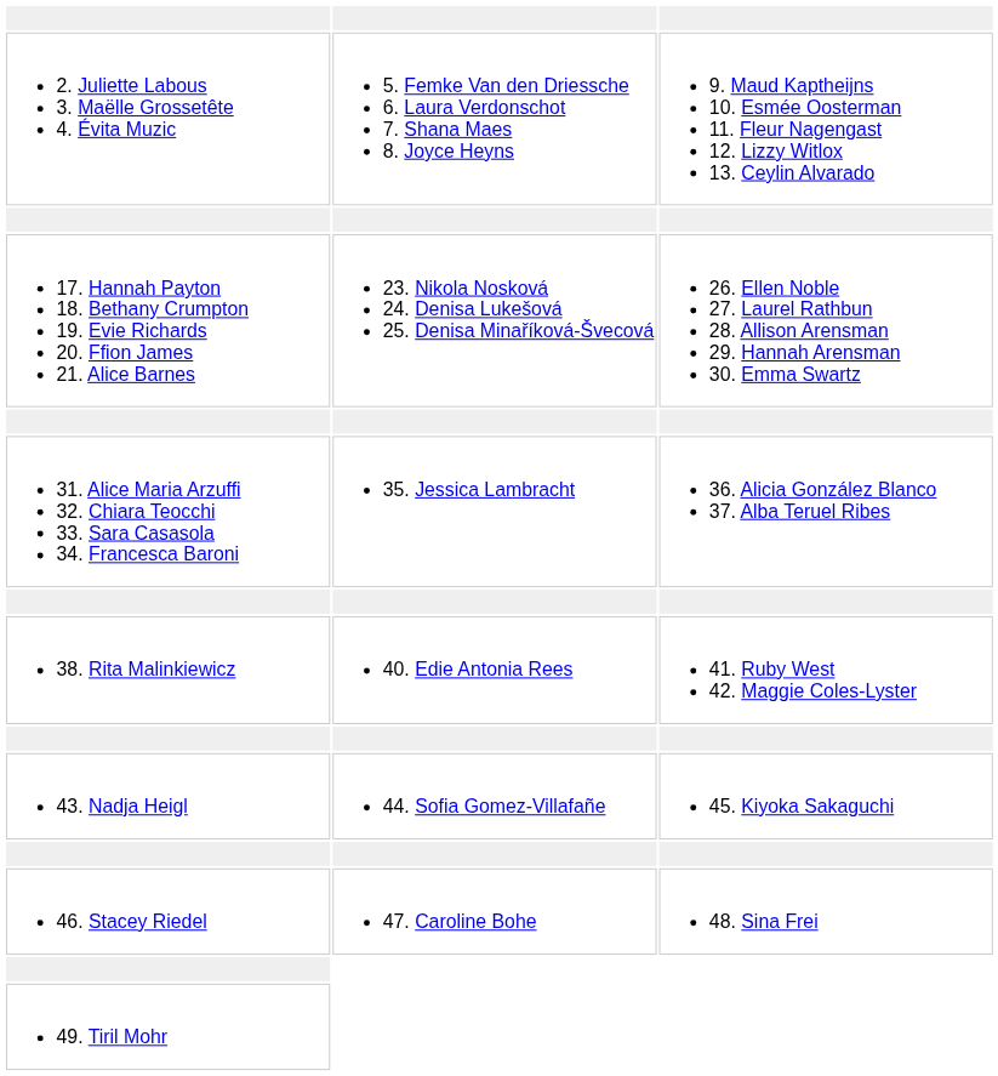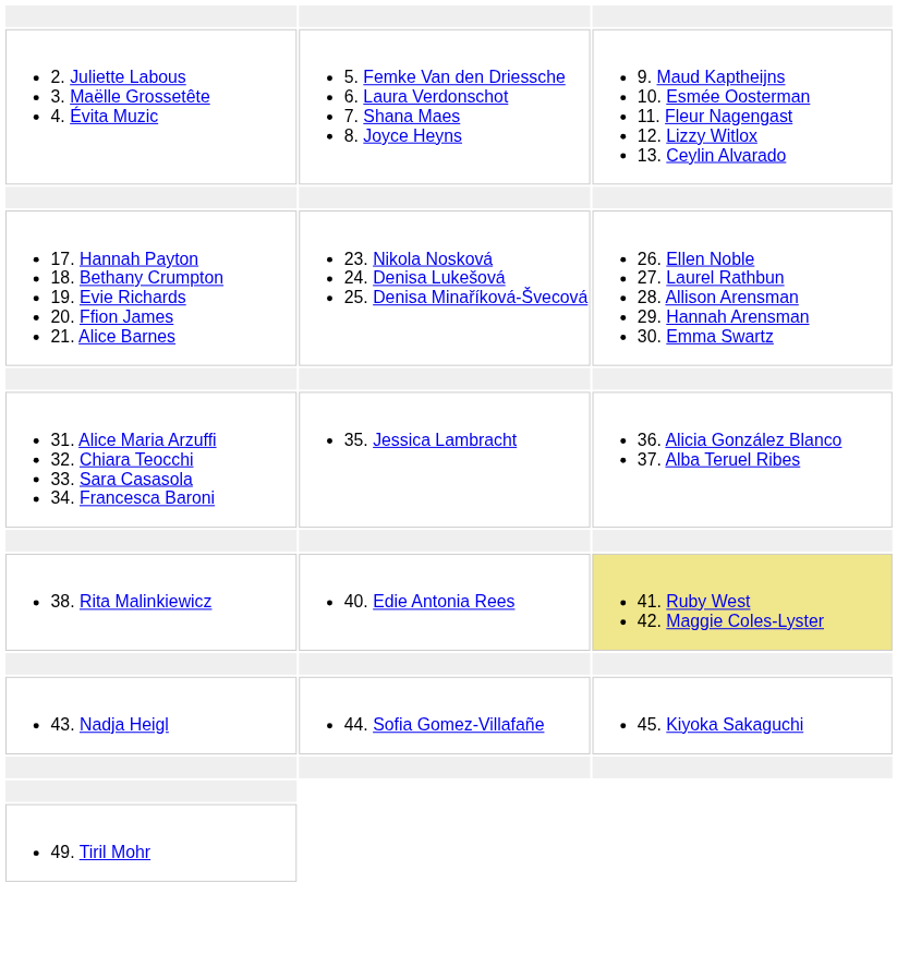38. Rita Malinkiewicz | column 3: no background -> khaki background
- row: 46. Stacey Riedel | 47. Caroline Bohe | 48. Sina Frei
